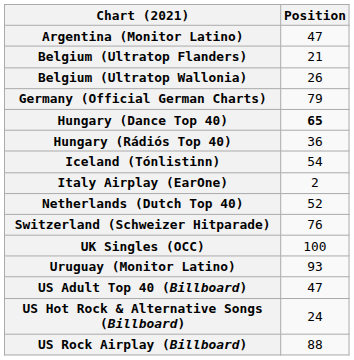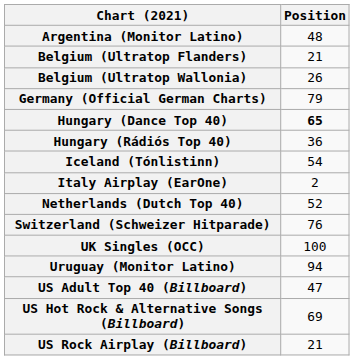Argentina (Monitor Latino) | Position: 47 -> 48
Uruguay (Monitor Latino) | Position: 93 -> 94
US Hot Rock & Alternative Songs (Billboard) | Position: 24 -> 69
US Rock Airplay (Billboard) | Position: 88 -> 21
